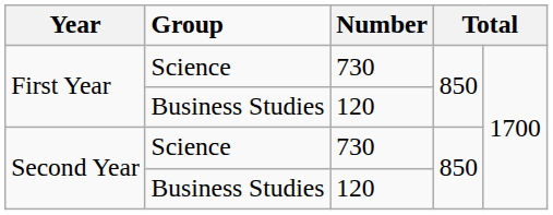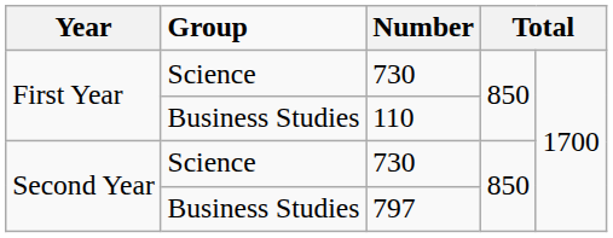First Year / Business Studies | Number: 120 -> 110
Second Year / Business Studies | Number: 120 -> 797
